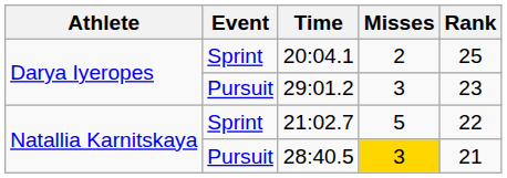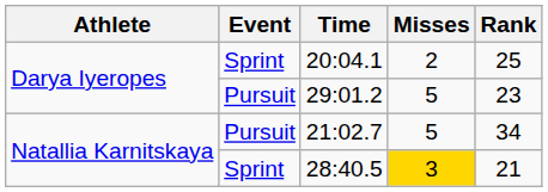29:01.2 | Misses: 3 -> 5
21:02.7 | Event: Sprint -> Pursuit
21:02.7 | Rank: 22 -> 34
28:40.5 | Event: Pursuit -> Sprint
